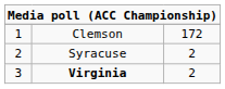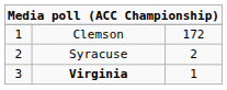Virginia | column 3: 2 -> 1
